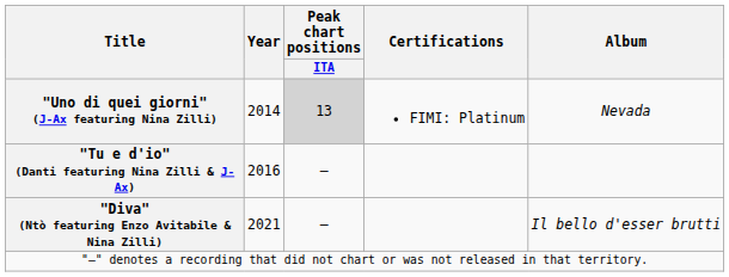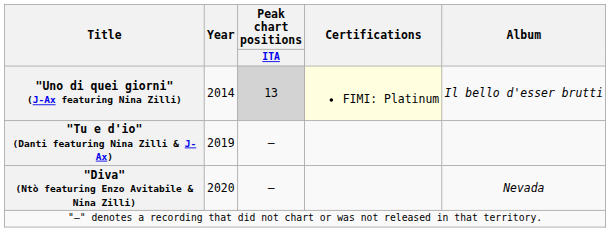"Uno di quei giorni" (J-Ax featuring Nina Zilli) | Certifications: no background -> lightyellow background
"Uno di quei giorni" (J-Ax featuring Nina Zilli) | Album: Nevada -> Il bello d'esser brutti
"Tu e d'io" (Danti featuring Nina Zilli & J-Ax) | Year: 2016 -> 2019
"Diva" (Ntò featuring Enzo Avitabile & Nina Zilli) | Year: 2021 -> 2020
"Diva" (Ntò featuring Enzo Avitabile & Nina Zilli) | Album: Il bello d'esser brutti -> Nevada
